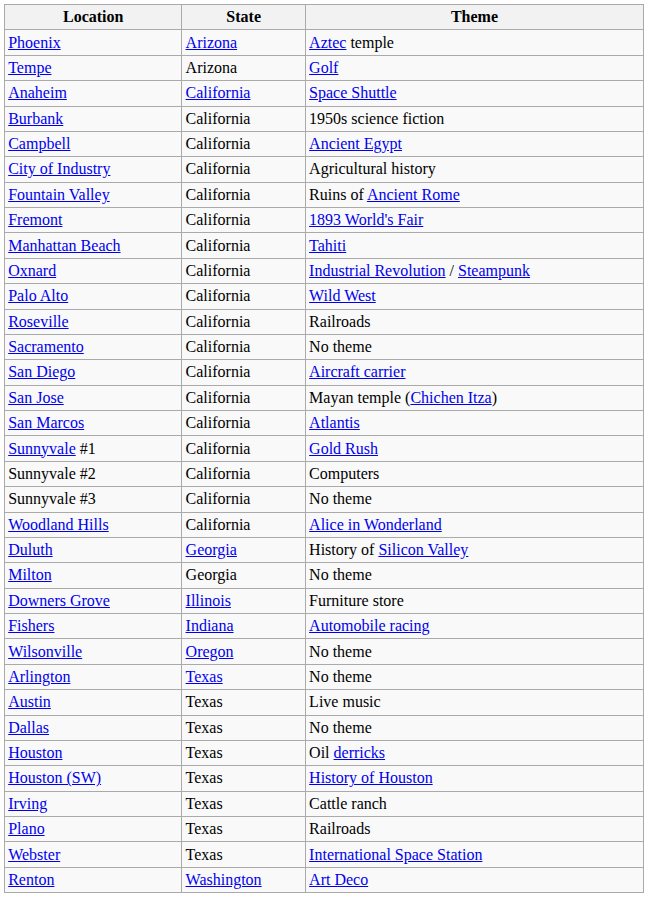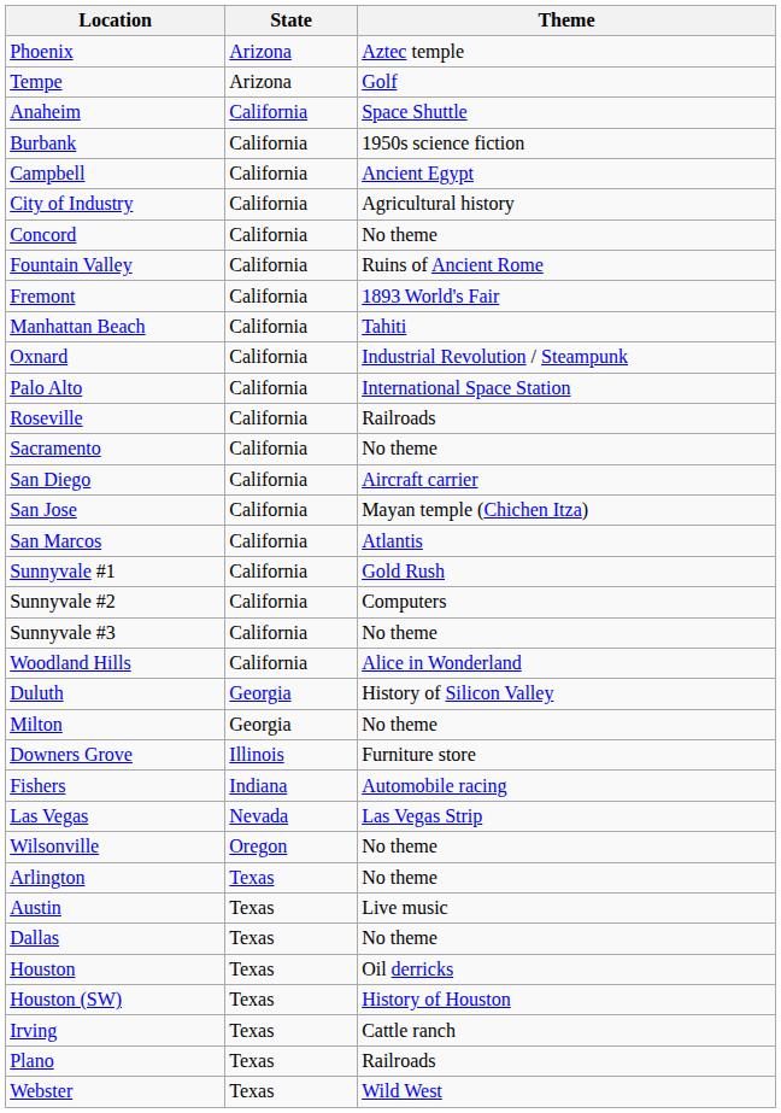+ row: Concord | California | No theme
Palo Alto | Theme: Wild West -> International Space Station
+ row: Las Vegas | Nevada | Las Vegas Strip
Webster | Theme: International Space Station -> Wild West
- row: Renton | Washington | Art Deco
